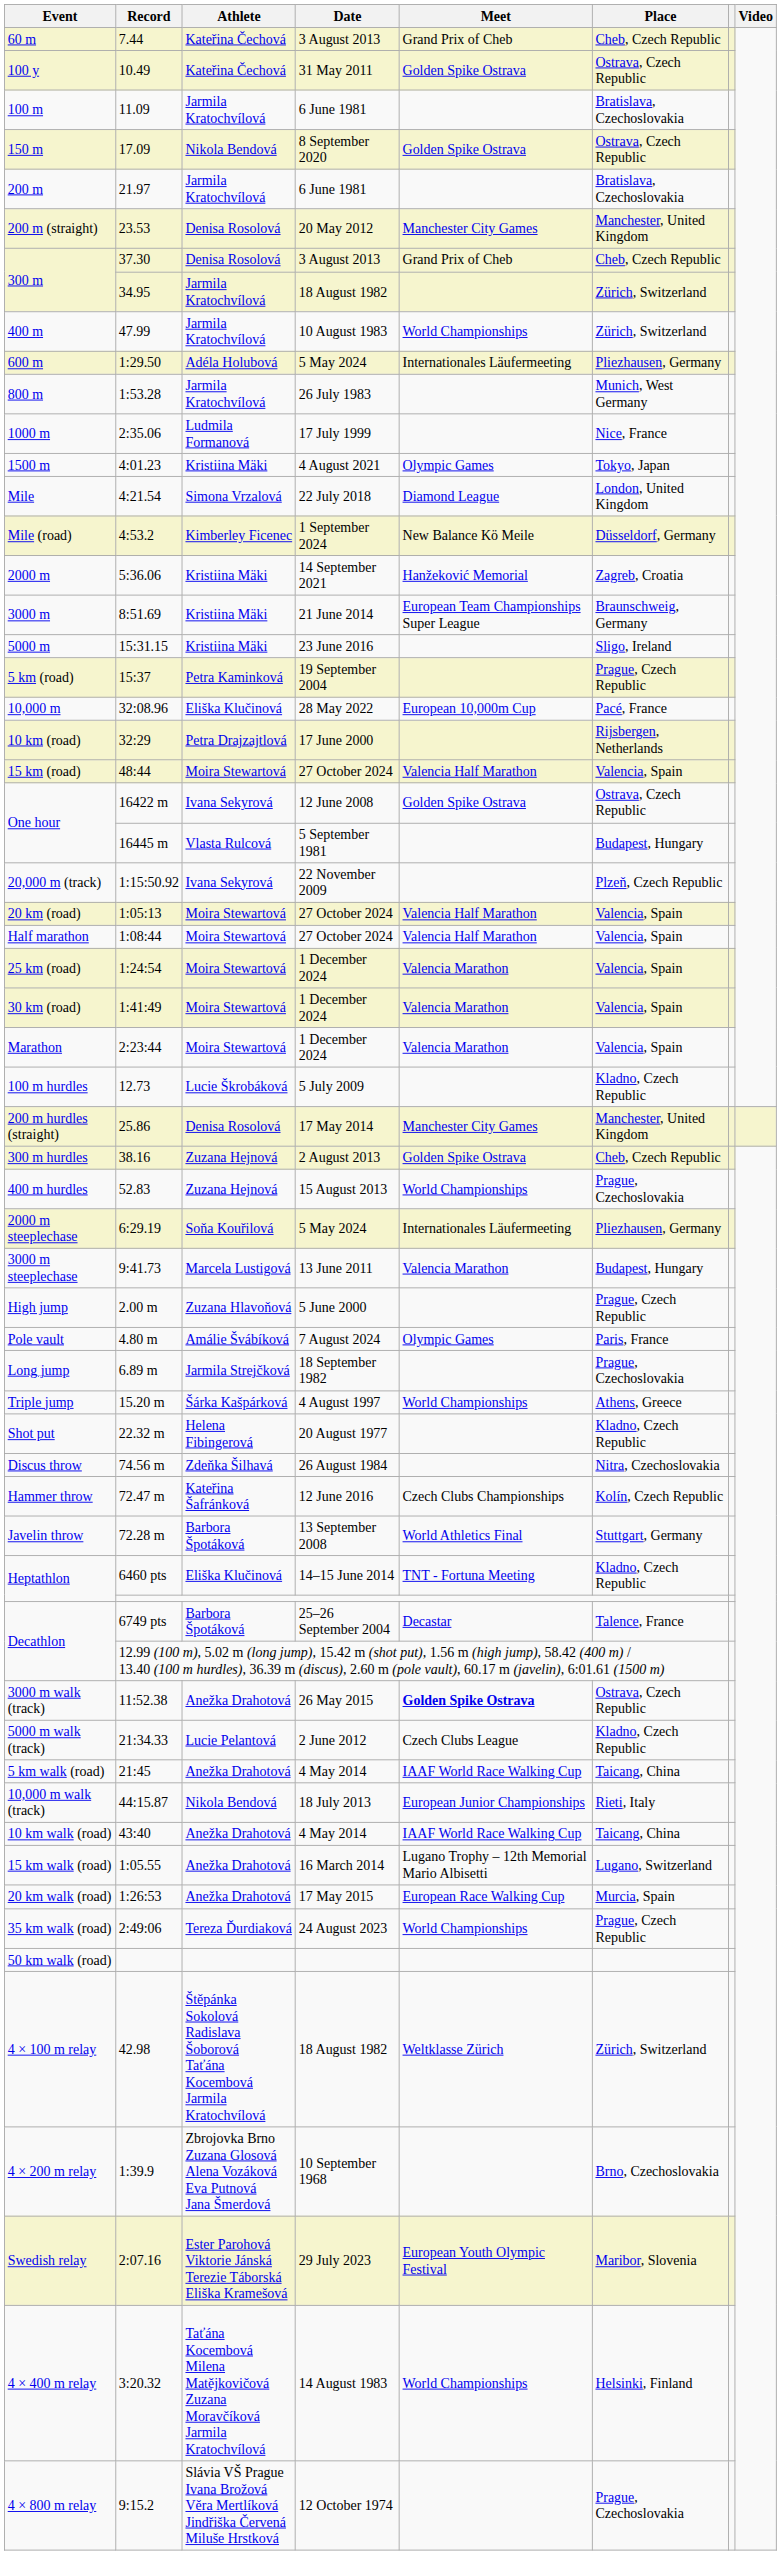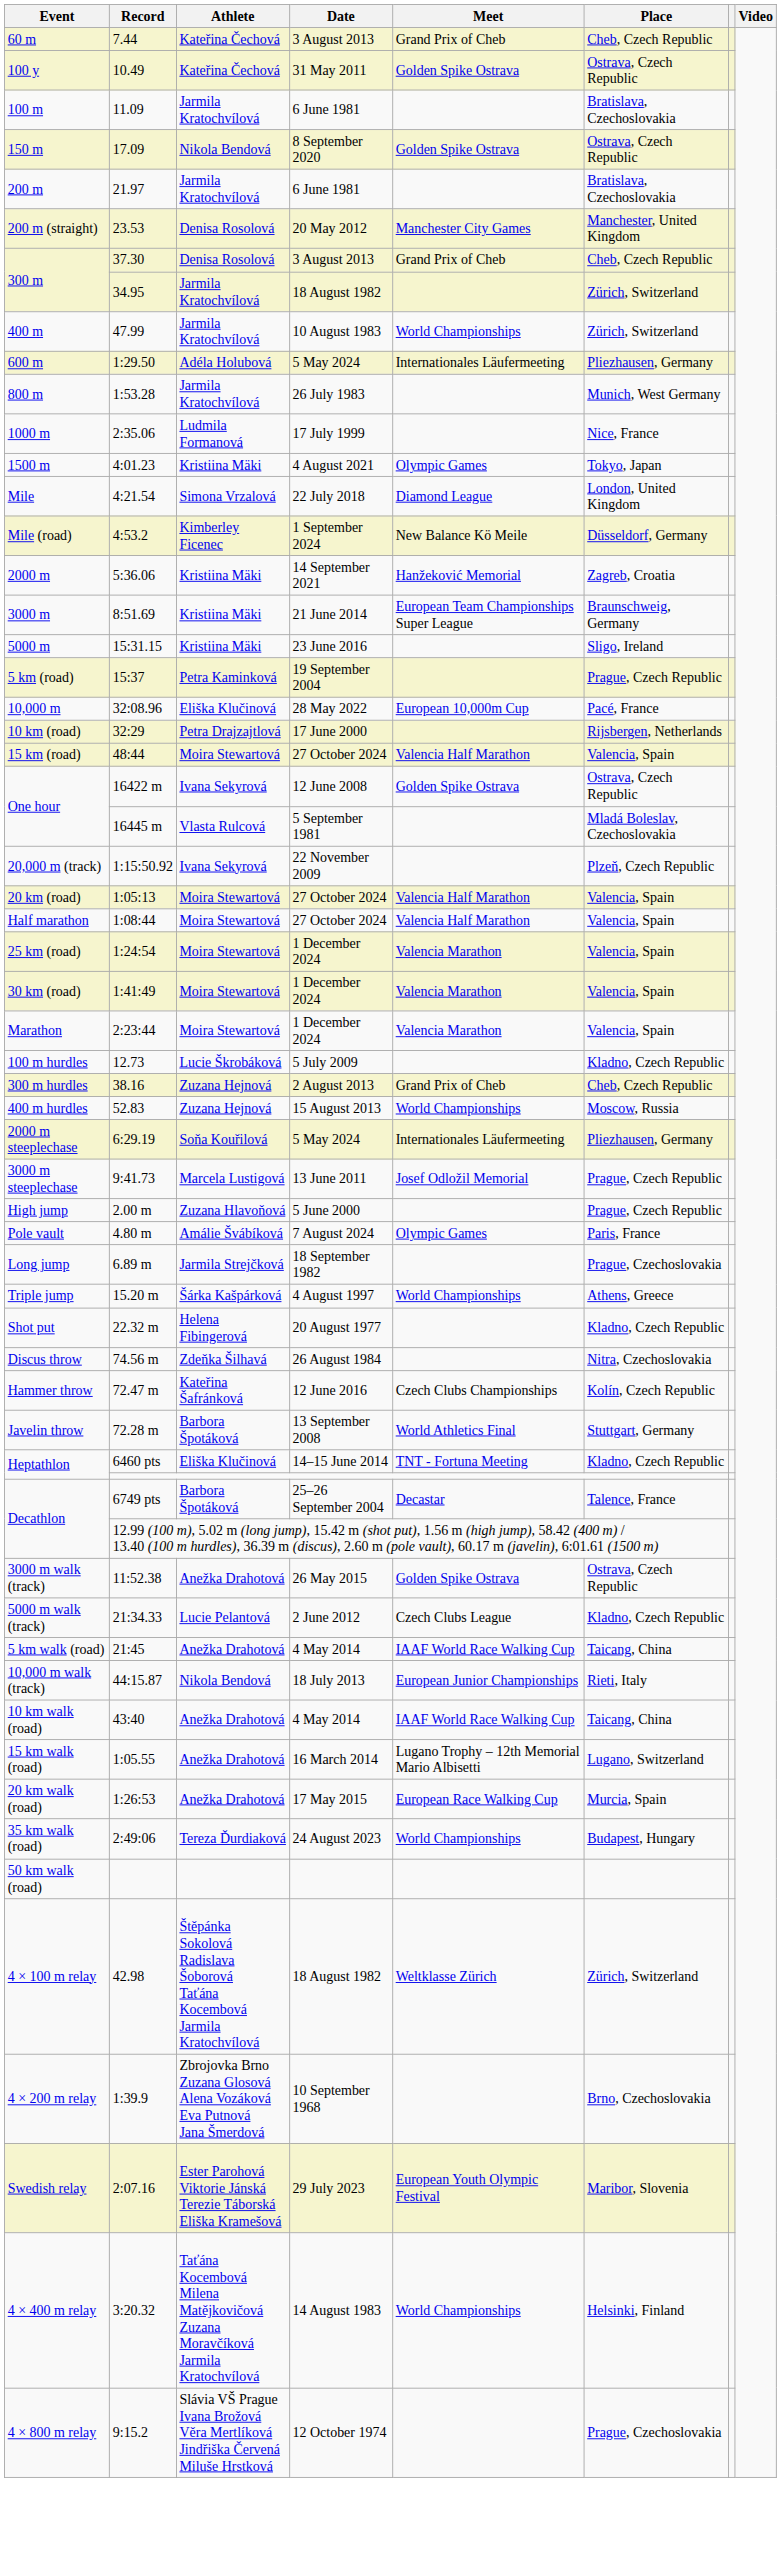One hour / 16445 m | Place: Budapest, Hungary -> Mladá Boleslav, Czechoslovakia
- row: 200 m hurdles (straight) | 25.86 | Denisa Rosolová | 17 May 2014 | Manchester City Games | Manchester, United Kingdom
300 m hurdles | Meet: Golden Spike Ostrava -> Grand Prix of Cheb
400 m hurdles | Place: Prague, Czechoslovakia -> Moscow, Russia
3000 m steeplechase | Meet: Valencia Marathon -> Josef Odložil Memorial
3000 m steeplechase | Place: Budapest, Hungary -> Prague, Czech Republic
3000 m walk (track) | Meet: bold -> normal
35 km walk (road) | Place: Prague, Czech Republic -> Budapest, Hungary
